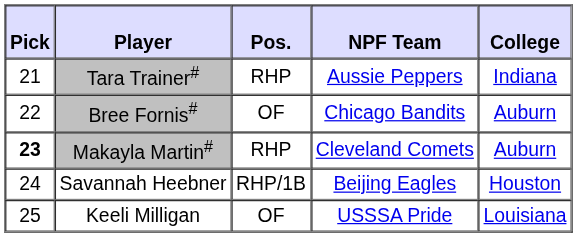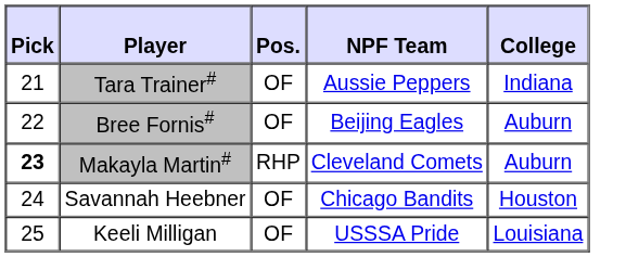Tara Trainer# | Pos.: RHP -> OF
Bree Fornis# | NPF Team: Chicago Bandits -> Beijing Eagles
Savannah Heebner | Pos.: RHP/1B -> OF
Savannah Heebner | NPF Team: Beijing Eagles -> Chicago Bandits
